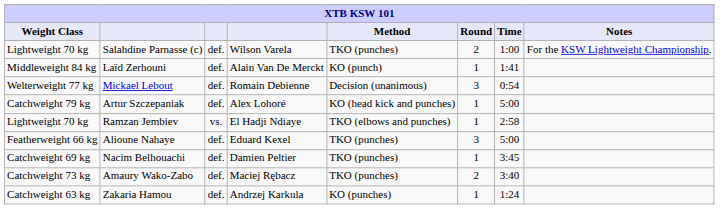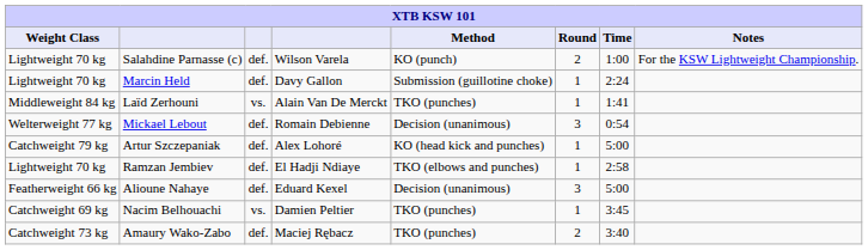Salahdine Parnasse (c) | Method: TKO (punches) -> KO (punch)
+ row: Lightweight 70 kg | Marcin Held | def. | Davy Gallon | Submission (guillotine choke) | 1 | 2:24
Laïd Zerhouni | column 3: def. -> vs.
Laïd Zerhouni | Method: KO (punch) -> TKO (punches)
Ramzan Jembiev | column 3: vs. -> def.
Alioune Nahaye | Method: TKO (punches) -> Decision (unanimous)
Nacim Belhouachi | column 3: def. -> vs.
- row: Catchweight 63 kg | Zakaria Hamou | def. | Andrzej Karkula | KO (punches) | 1 | 1:24
